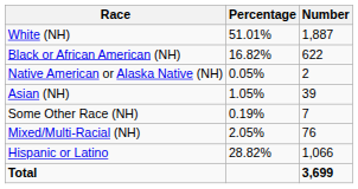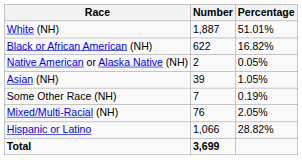columns swapped: Number <-> Percentage
